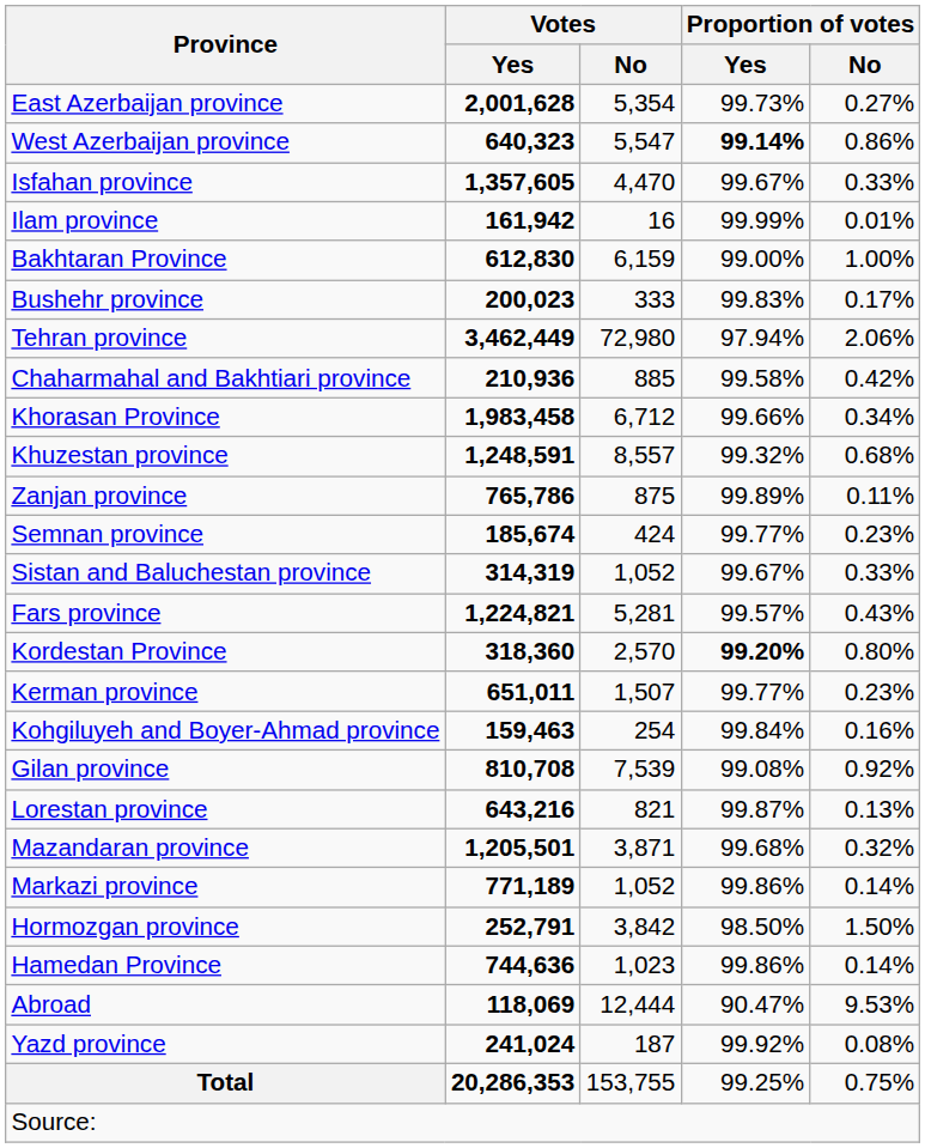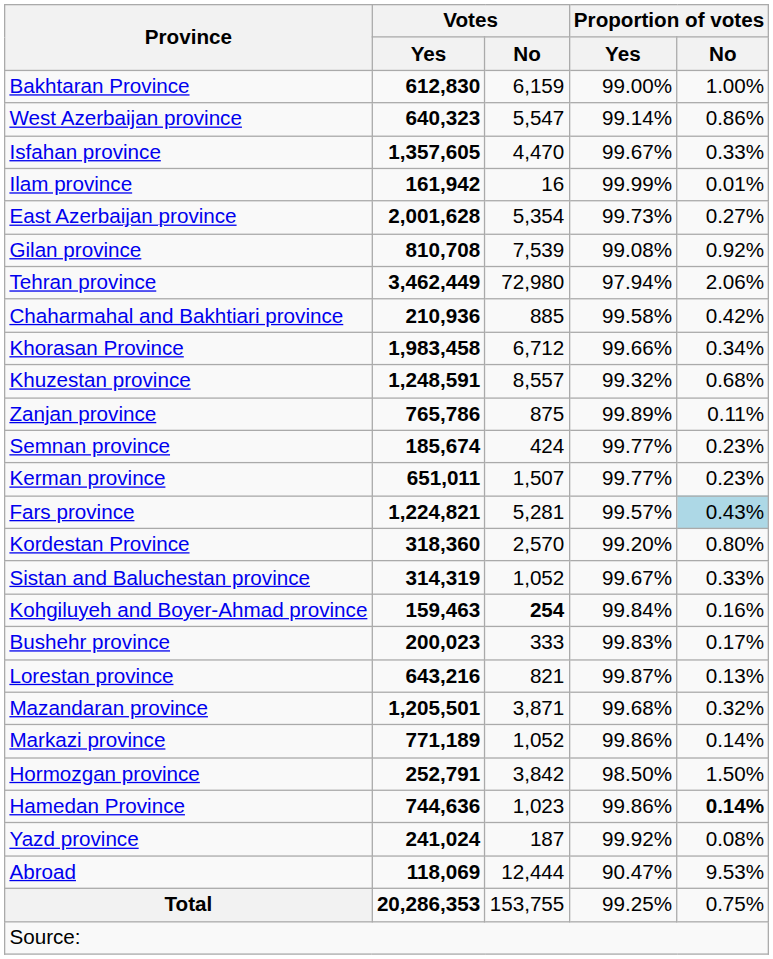rows swapped: East Azerbaijan province <-> Bakhtaran Province
West Azerbaijan province | Proportion of votes / Yes: bold -> normal
rows swapped: Bushehr province <-> Gilan province
rows swapped: Sistan and Baluchestan province <-> Kerman province
Fars province | Proportion of votes / No: no background -> lightblue background
Kordestan Province | Proportion of votes / Yes: bold -> normal
Kohgiluyeh and Boyer-Ahmad province | Votes / No: normal -> bold
Hamedan Province | Proportion of votes / No: normal -> bold
rows swapped: Yazd province <-> Abroad
